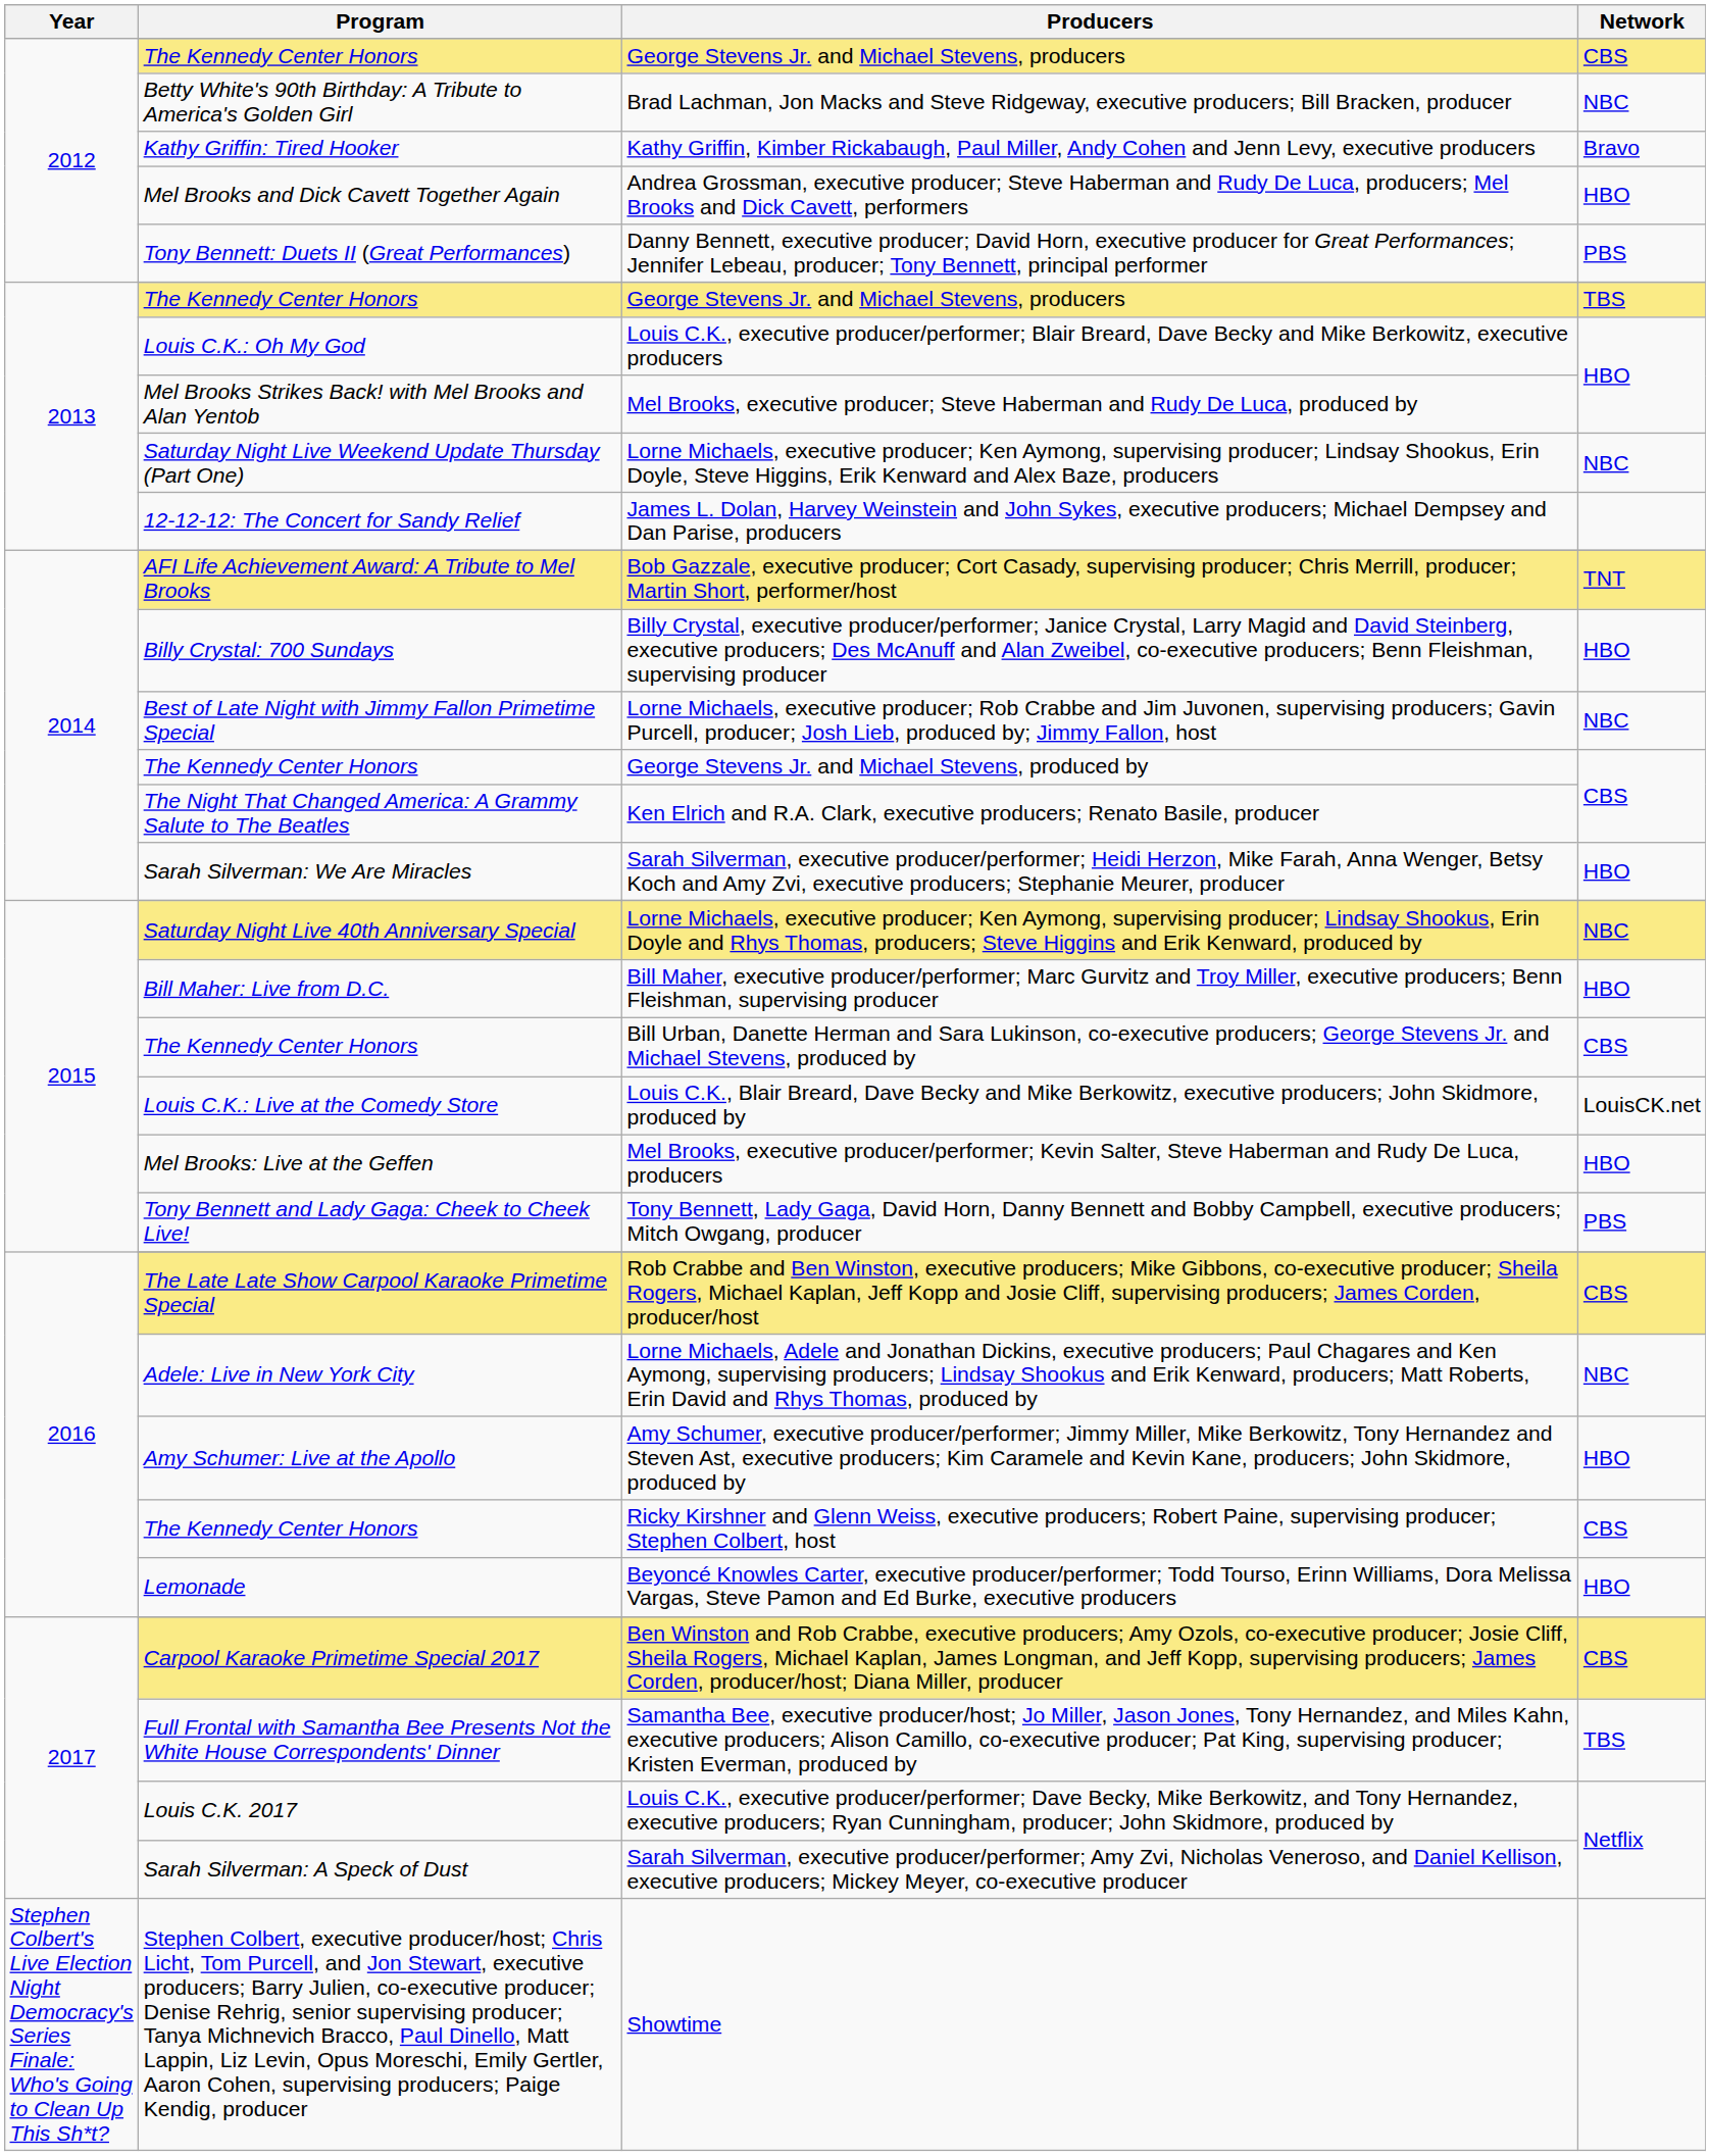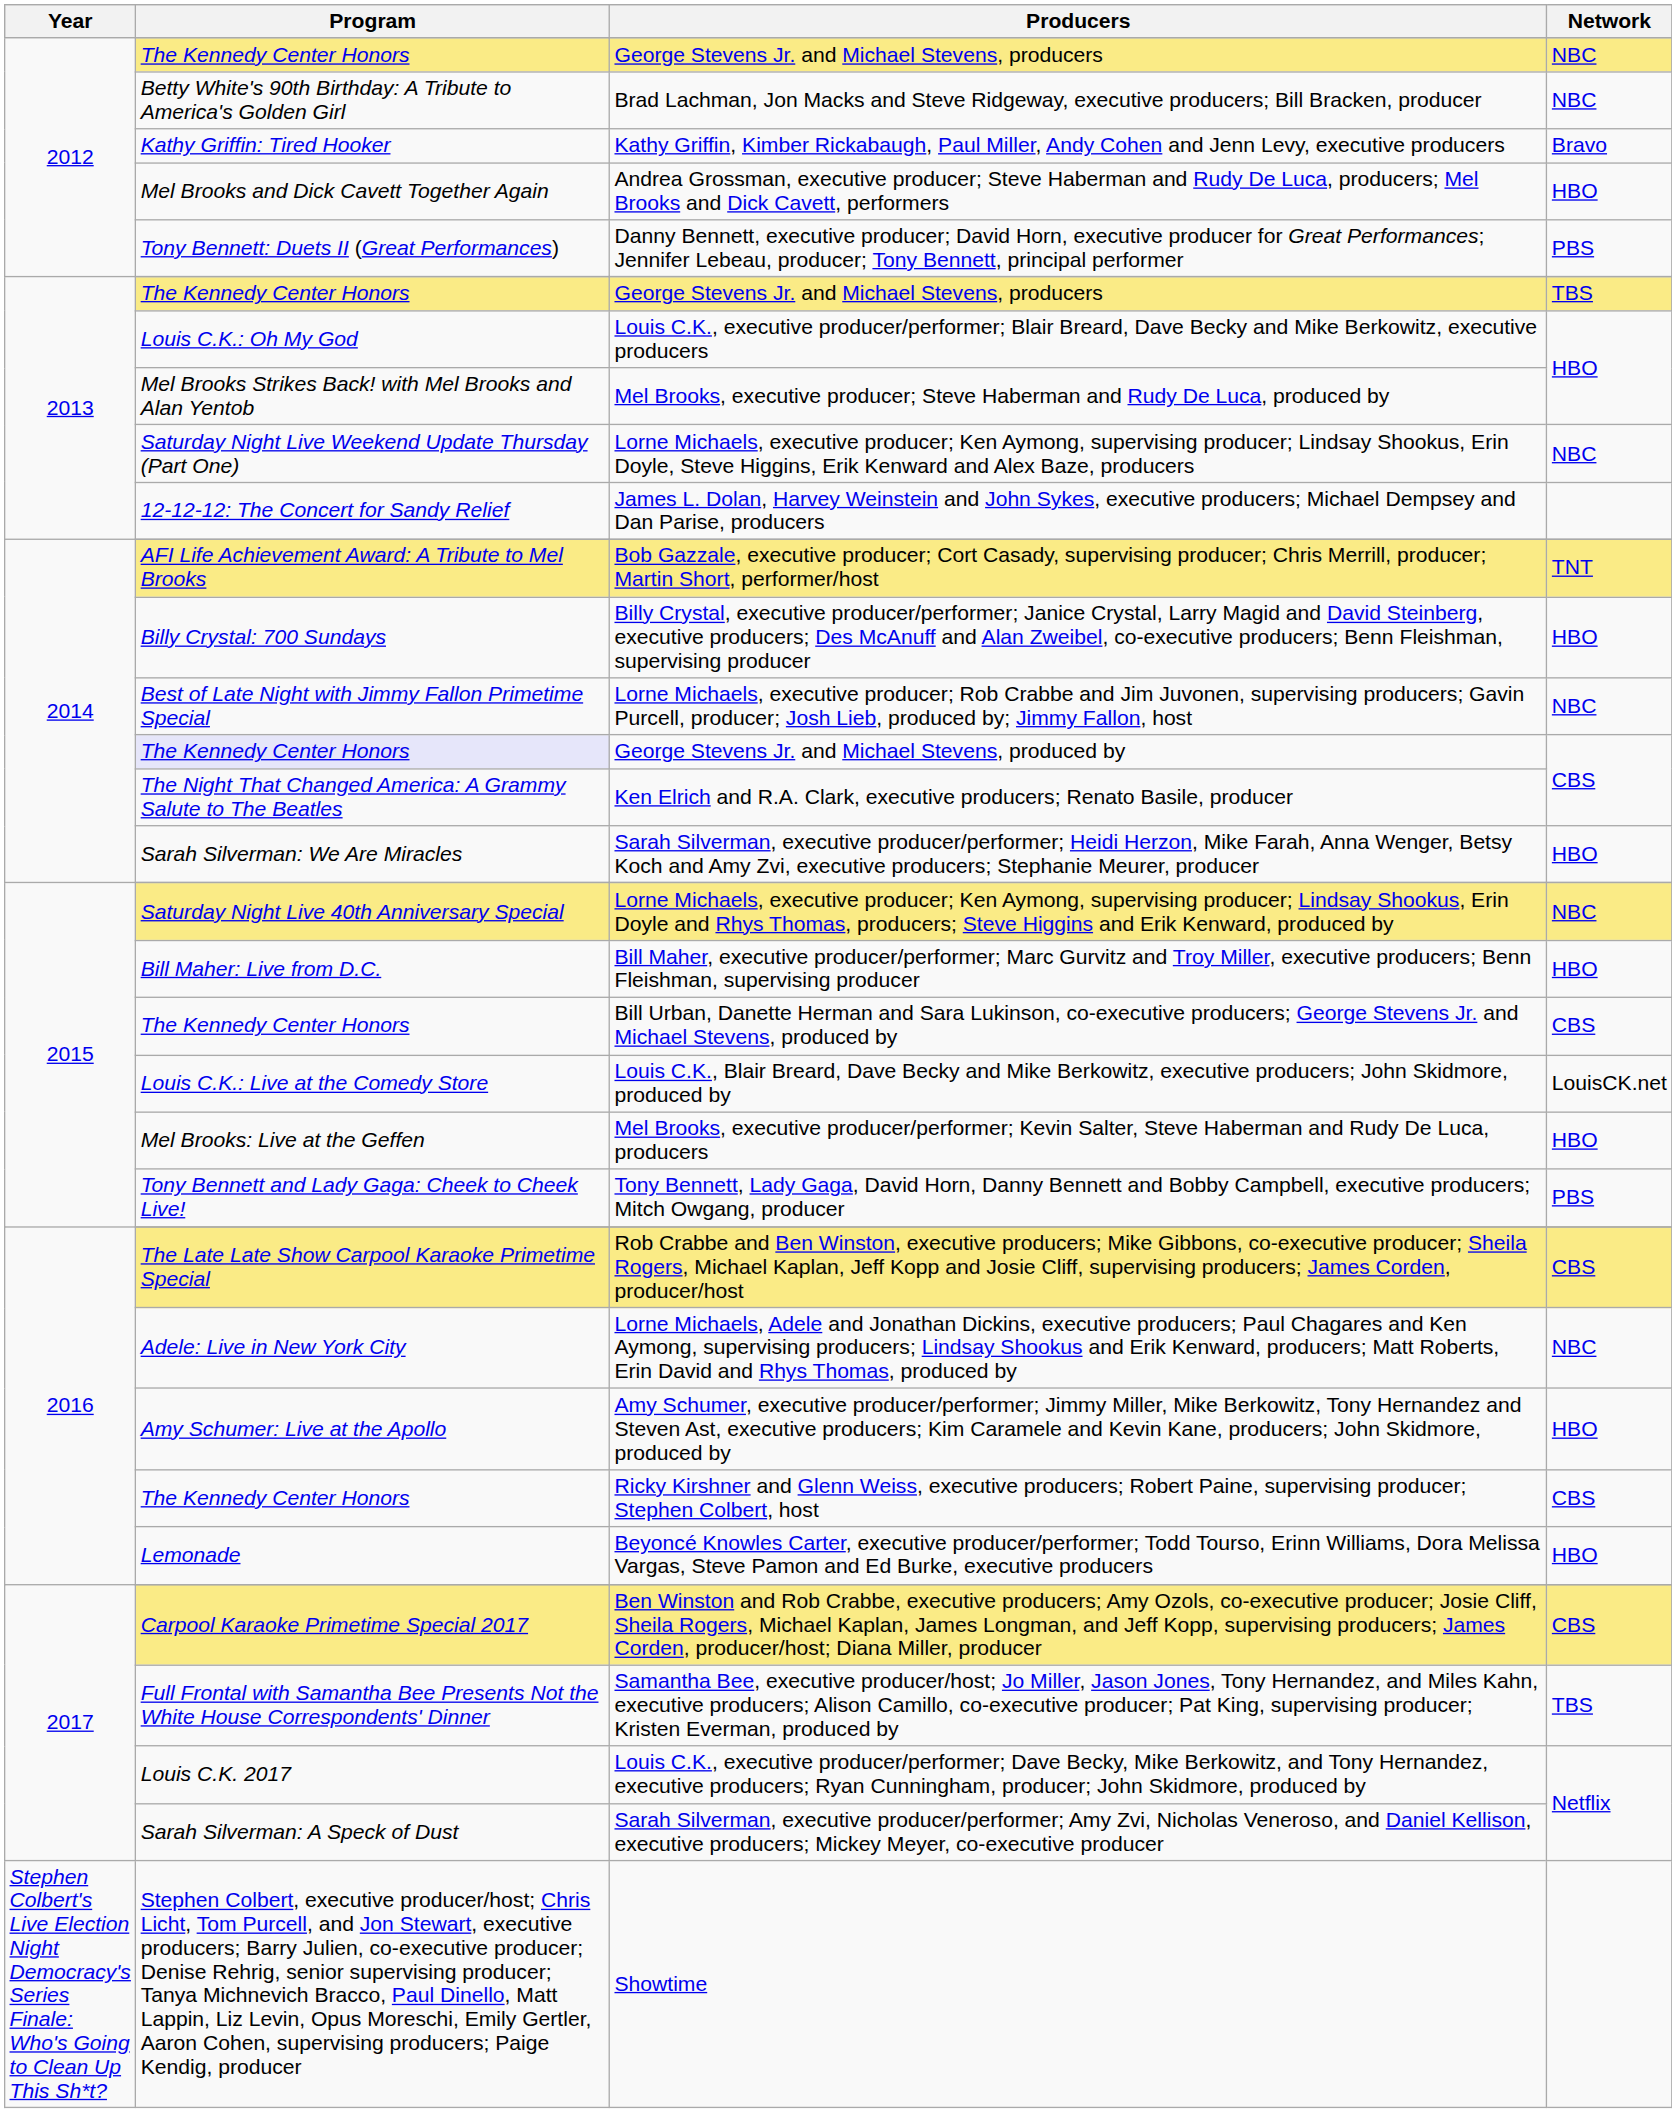2012 / George Stevens Jr. and Michael Stevens, producers | Network: CBS -> NBC
George Stevens Jr. and Michael Stevens, produced by | Program: no background -> lavender background
